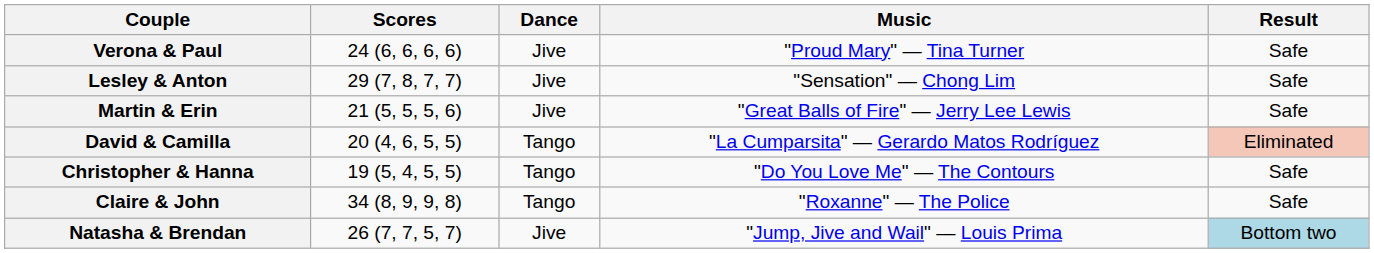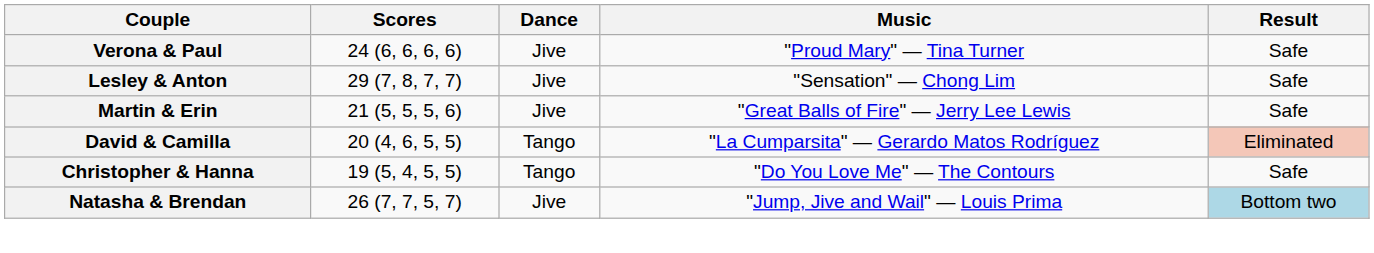- row: Claire & John | 34 (8, 9, 9, 8) | Tango | "Roxanne" — The Police | Safe
